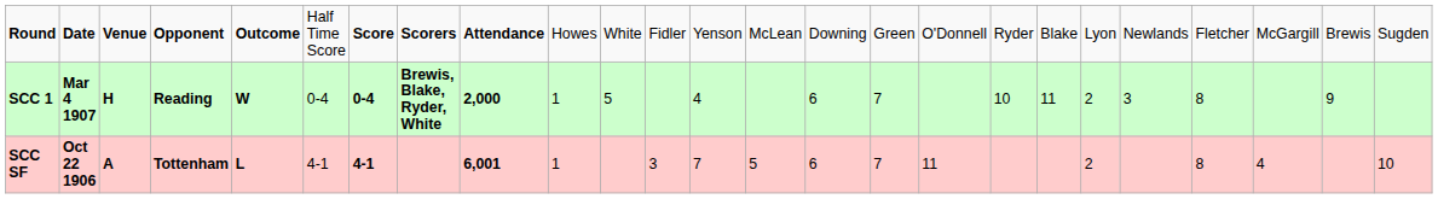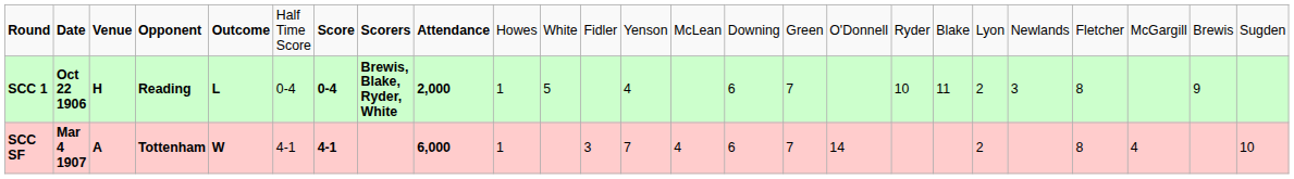SCC 1 | column 2: Mar 4 1907 -> Oct 22 1906
SCC 1 | column 5: W -> L
SCC SF | column 2: Oct 22 1906 -> Mar 4 1907
SCC SF | column 5: L -> W
SCC SF | column 9: 6,001 -> 6,000
SCC SF | column 14: 5 -> 4
SCC SF | column 17: 11 -> 14
